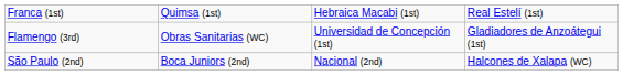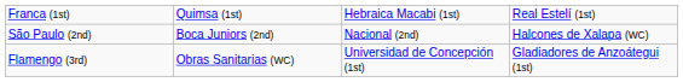rows swapped: São Paulo (2nd) <-> Flamengo (3rd)
